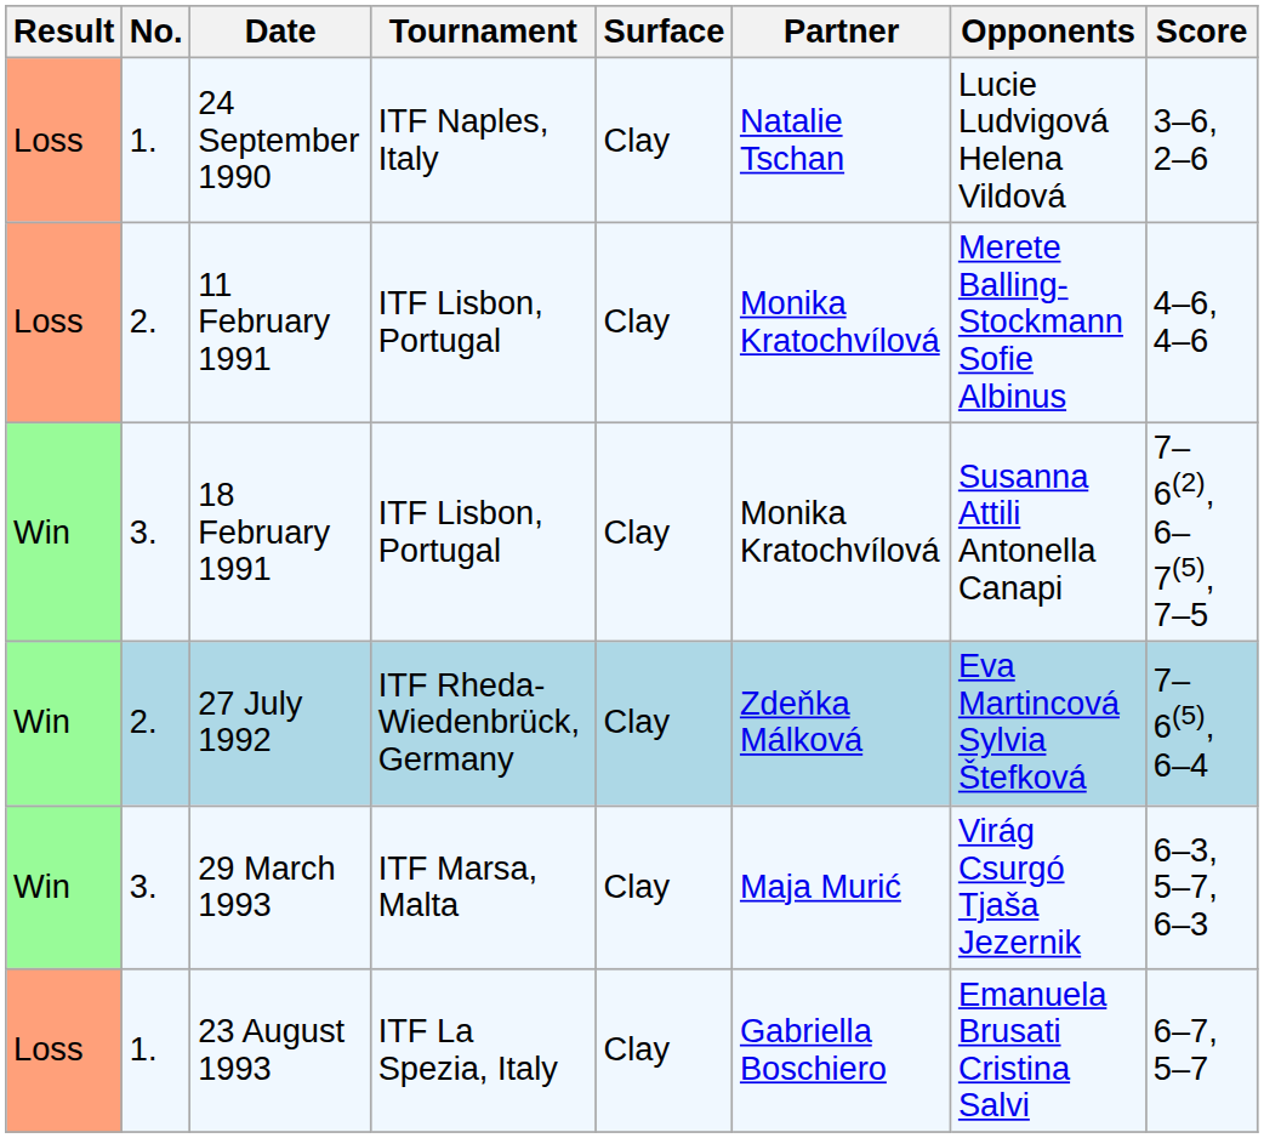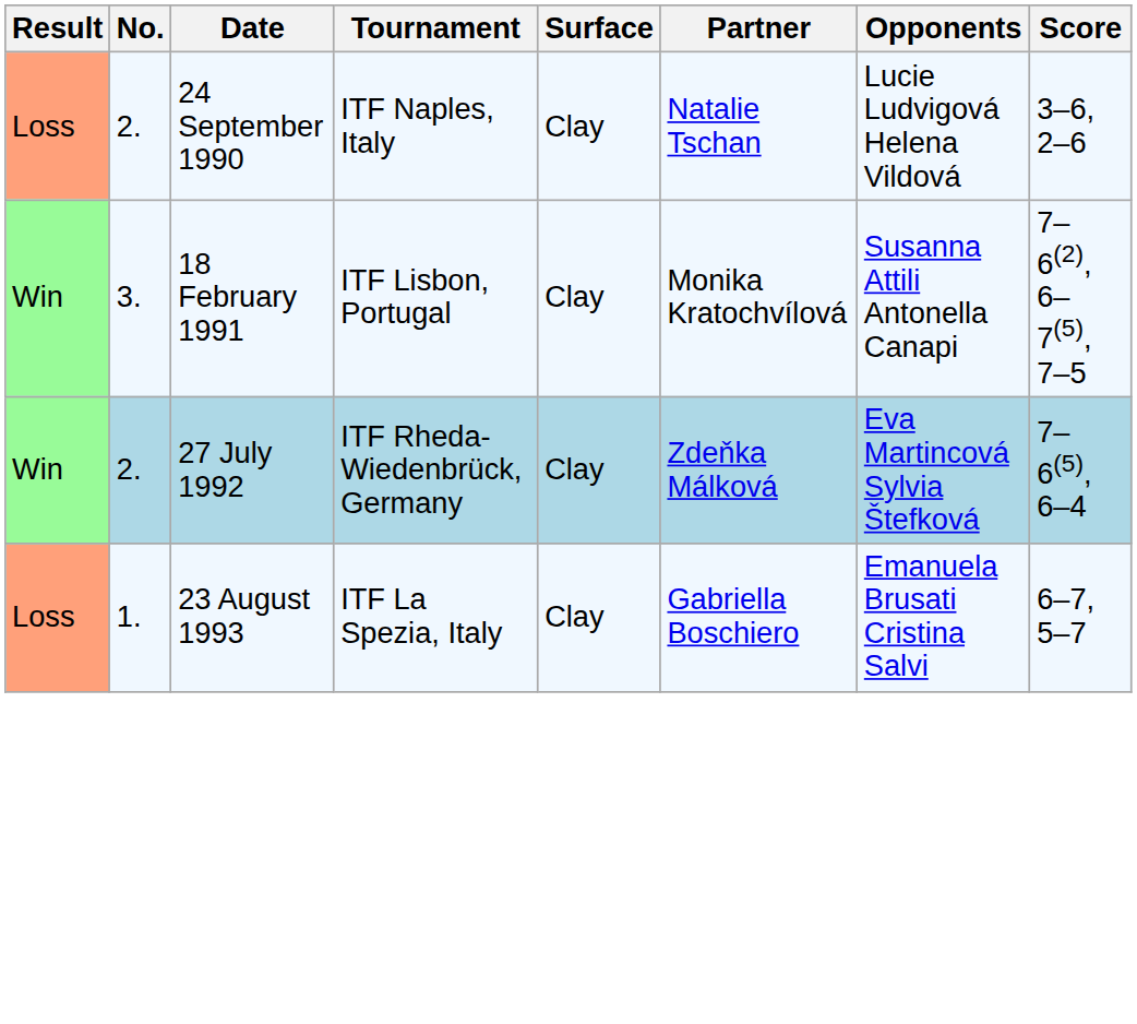24 September 1990 | No.: 1. -> 2.
- row: Loss | 2. | 11 February 1991 | ITF Lisbon, Portugal | Clay | Monika Kratochvílová | Merete Balling-Stockmann Sofie Albinus | 4–6, 4–6
- row: Win | 3. | 29 March 1993 | ITF Marsa, Malta | Clay | Maja Murić | Virág Csurgó Tjaša Jezernik | 6–3, 5–7, 6–3
